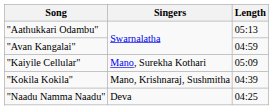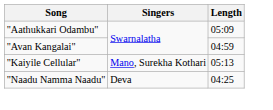"Aathukkari Odambu" | Length: 05:13 -> 05:09
"Kaiyile Cellular" | Length: 05:09 -> 05:13
- row: "Kokila Kokila" | Mano, Krishnaraj, Sushmitha | 04:39
